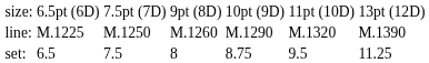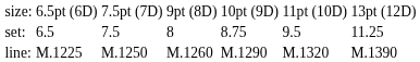rows swapped: set: <-> line:
